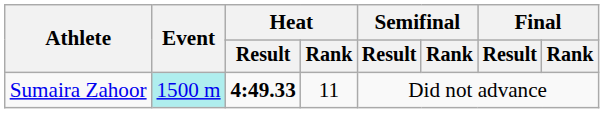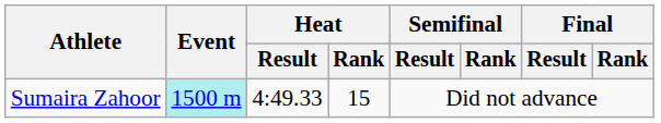Sumaira Zahoor | Heat / Result: bold -> normal
Sumaira Zahoor | Heat / Rank: 11 -> 15
